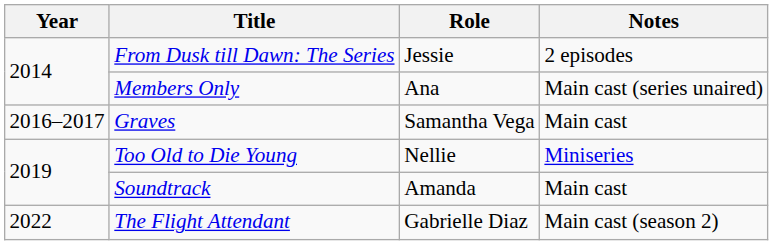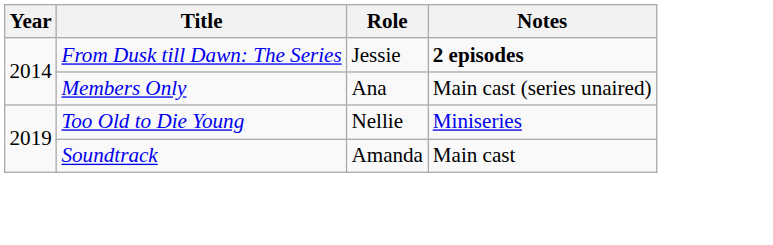From Dusk till Dawn: The Series | Notes: normal -> bold
- row: 2016–2017 | Graves | Samantha Vega | Main cast
- row: 2022 | The Flight Attendant | Gabrielle Diaz | Main cast (season 2)
